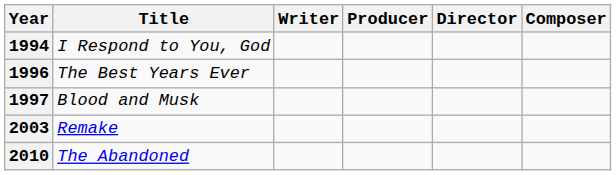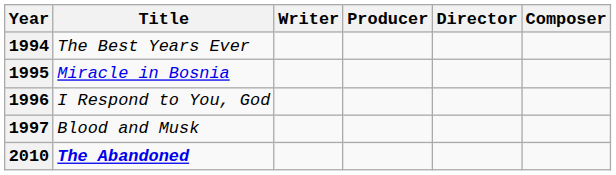1994 | Title: I Respond to You, God -> The Best Years Ever
+ row: 1995 | Miracle in Bosnia
1996 | Title: The Best Years Ever -> I Respond to You, God
- row: 2003 | Remake
2010 | Title: normal -> bold
